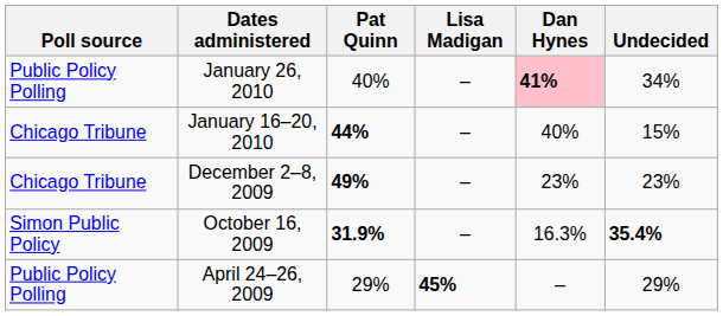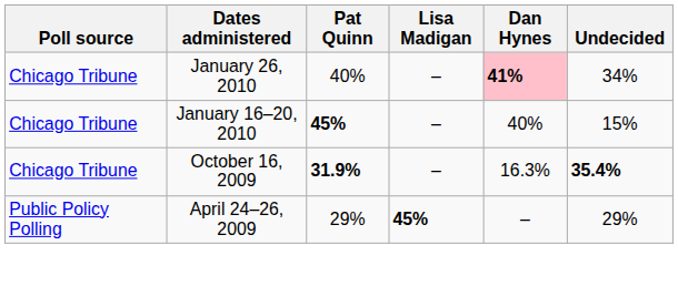January 26, 2010 | Poll source: Public Policy Polling -> Chicago Tribune
January 16–20, 2010 | Pat Quinn: 44% -> 45%
- row: Chicago Tribune | December 2–8, 2009 | 49% | – | 23% | 23%
October 16, 2009 | Poll source: Simon Public Policy -> Chicago Tribune
